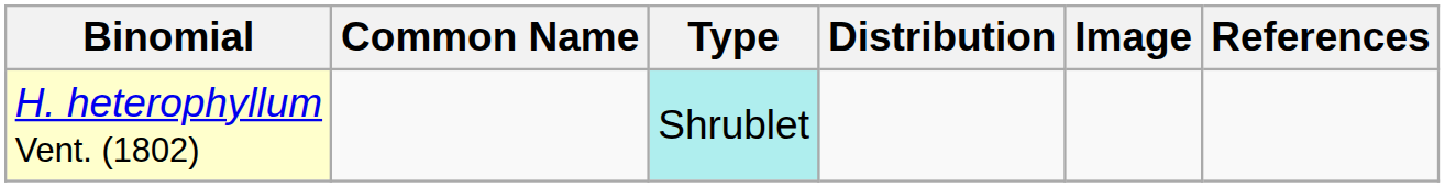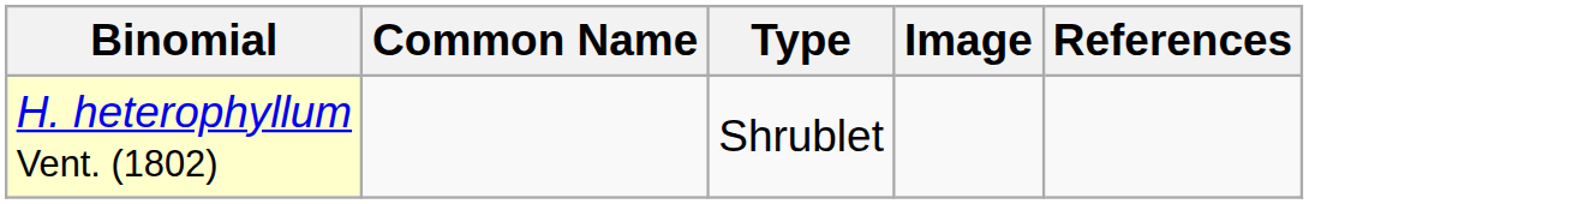- column: Distribution
H. heterophyllum Vent. (1802) | Type: paleturquoise background -> no background
